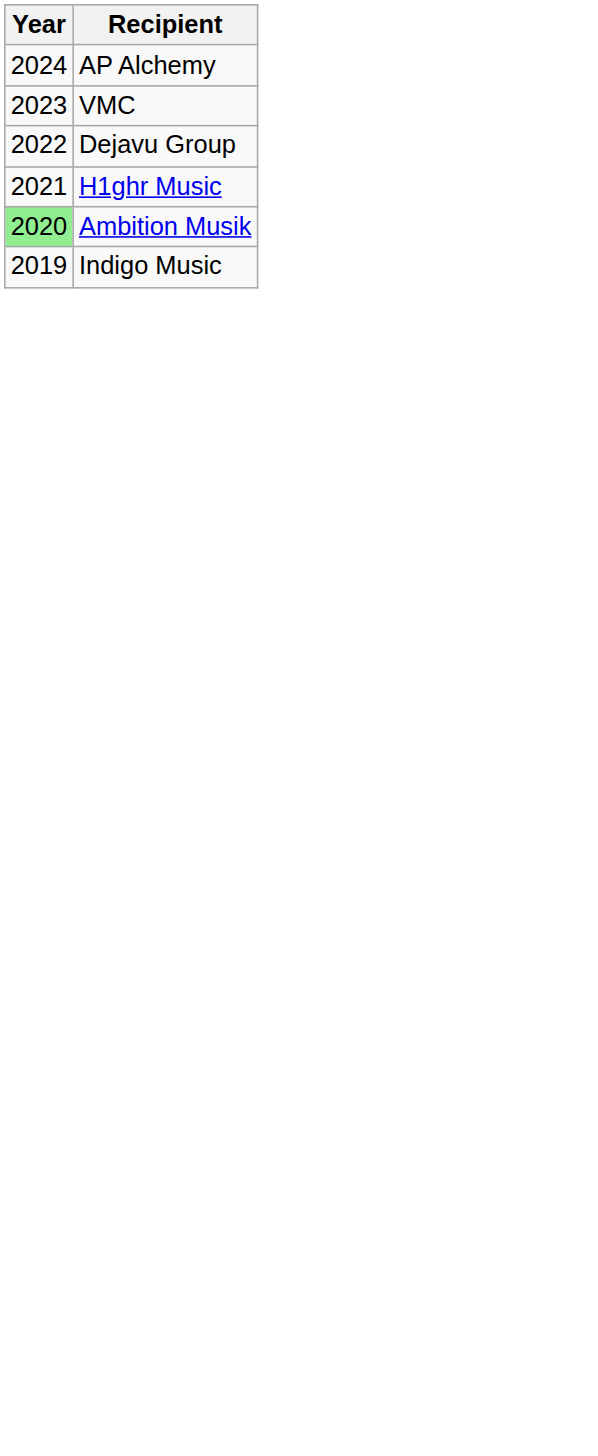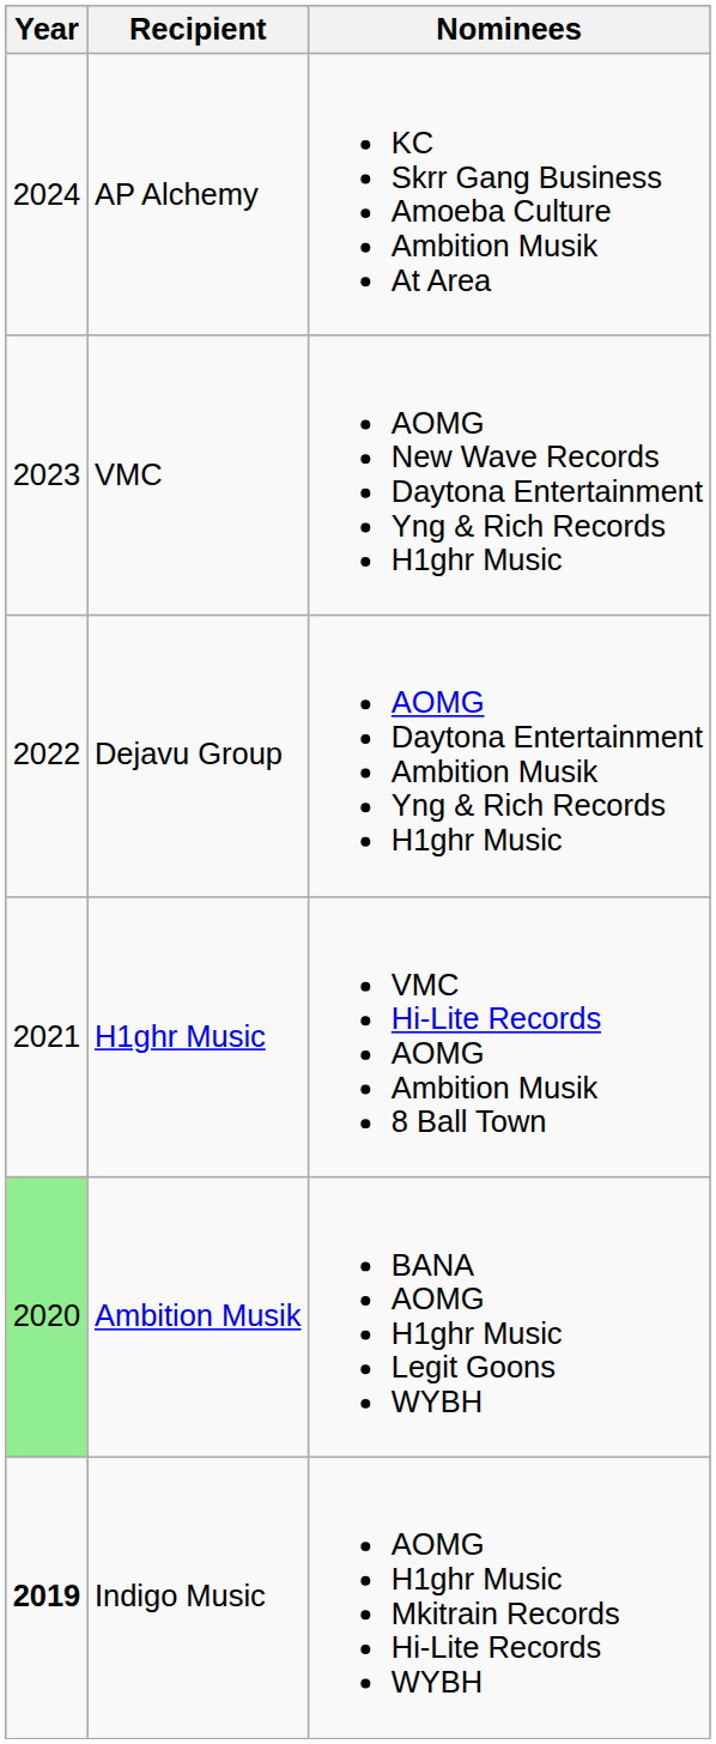+ column: Nominees | KC Skrr Gang Business Amoeba Culture Ambition Musik At Area | AOMG New Wave Records Daytona Entertainment Yng & Rich Records H1ghr Music | AOMG Daytona Entertainment Ambition Musik Yng & Rich Records H1ghr Music | VMC Hi-Lite Records AOMG Ambition Musik 8 Ball Town | BANA AOMG H1ghr Music Legit Goons WYBH | AOMG H1ghr Music Mkitrain Records Hi-Lite Records WYBH
Indigo Music | Year: normal -> bold
